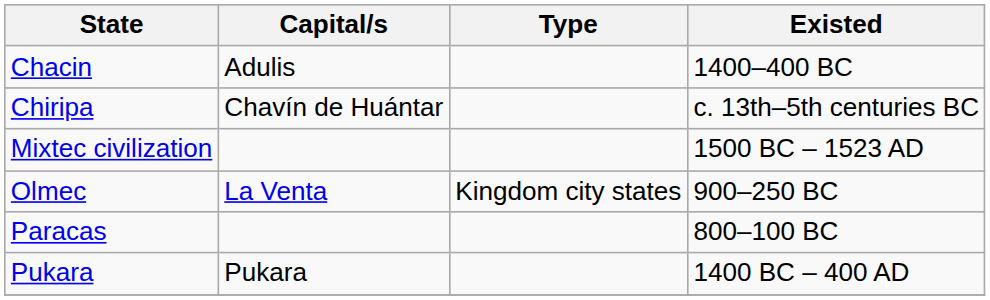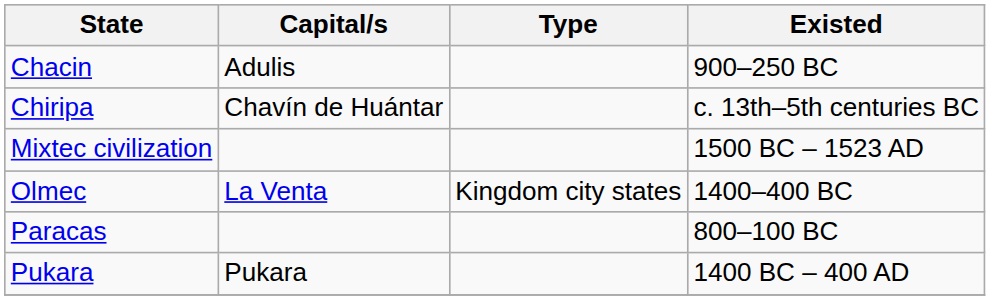Chacin | Existed: 1400–400 BC -> 900–250 BC
Olmec | Existed: 900–250 BC -> 1400–400 BC
